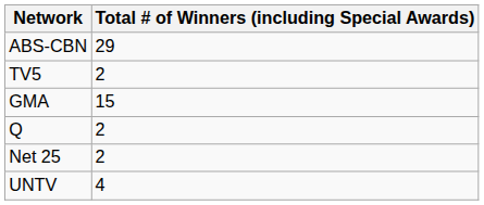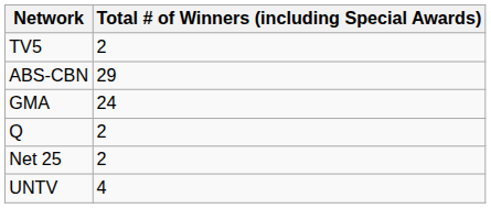rows swapped: ABS-CBN <-> TV5
GMA | Total # of Winners (including Special Awards): 15 -> 24
